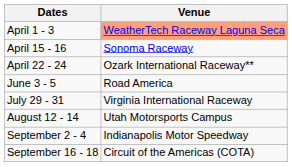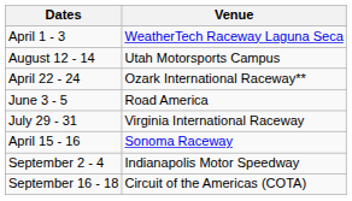April 1 - 3 | Venue: lightsalmon background -> no background
rows swapped: April 15 - 16 <-> August 12 - 14
